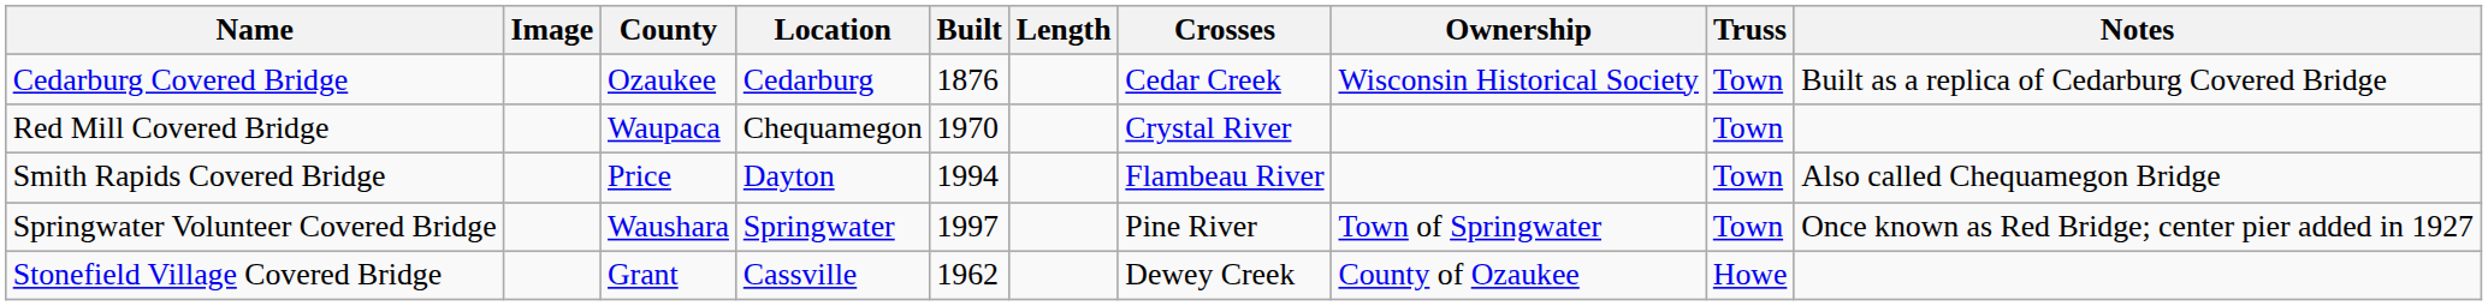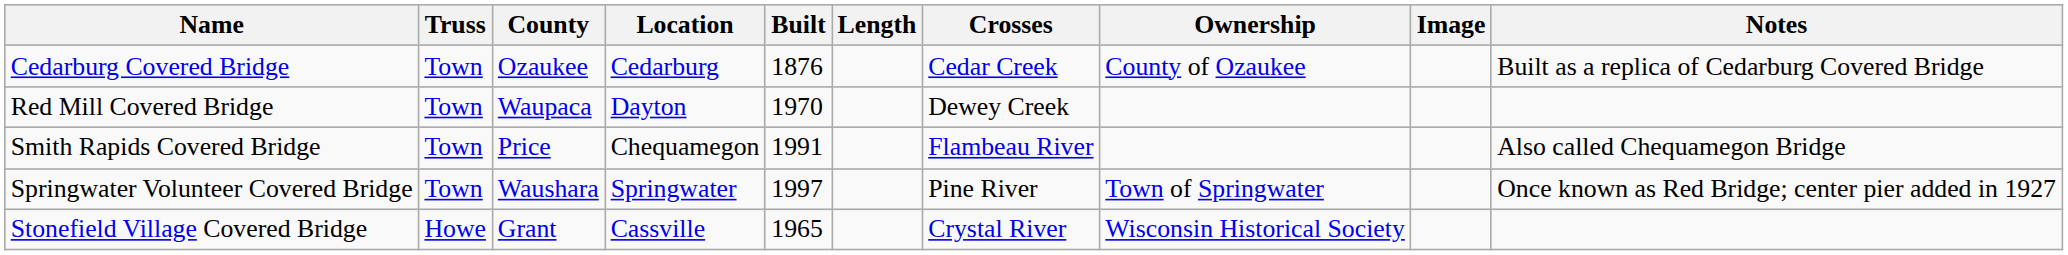columns swapped: Image <-> Truss
Cedarburg Covered Bridge | Ownership: Wisconsin Historical Society -> County of Ozaukee
Red Mill Covered Bridge | Location: Chequamegon -> Dayton
Red Mill Covered Bridge | Crosses: Crystal River -> Dewey Creek
Smith Rapids Covered Bridge | Location: Dayton -> Chequamegon
Smith Rapids Covered Bridge | Built: 1994 -> 1991
Stonefield Village Covered Bridge | Built: 1962 -> 1965
Stonefield Village Covered Bridge | Crosses: Dewey Creek -> Crystal River
Stonefield Village Covered Bridge | Ownership: County of Ozaukee -> Wisconsin Historical Society
